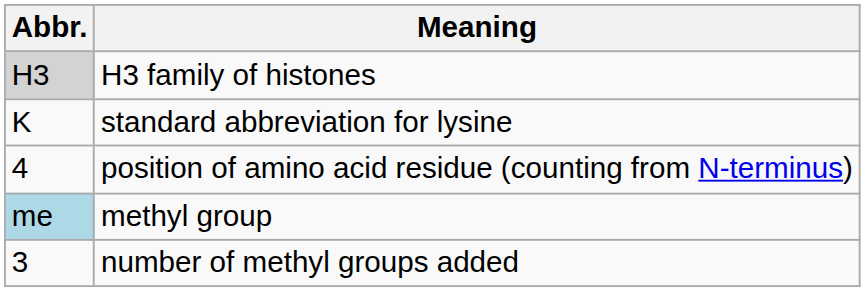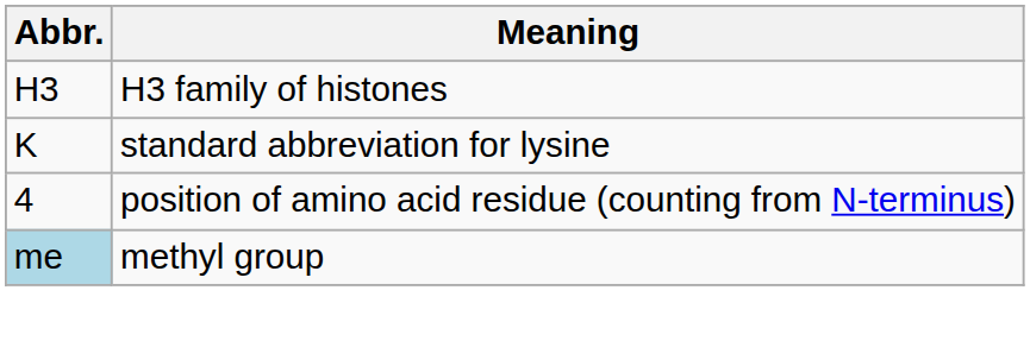H3 family of histones | Abbr.: lightgrey background -> no background
- row: 3 | number of methyl groups added
